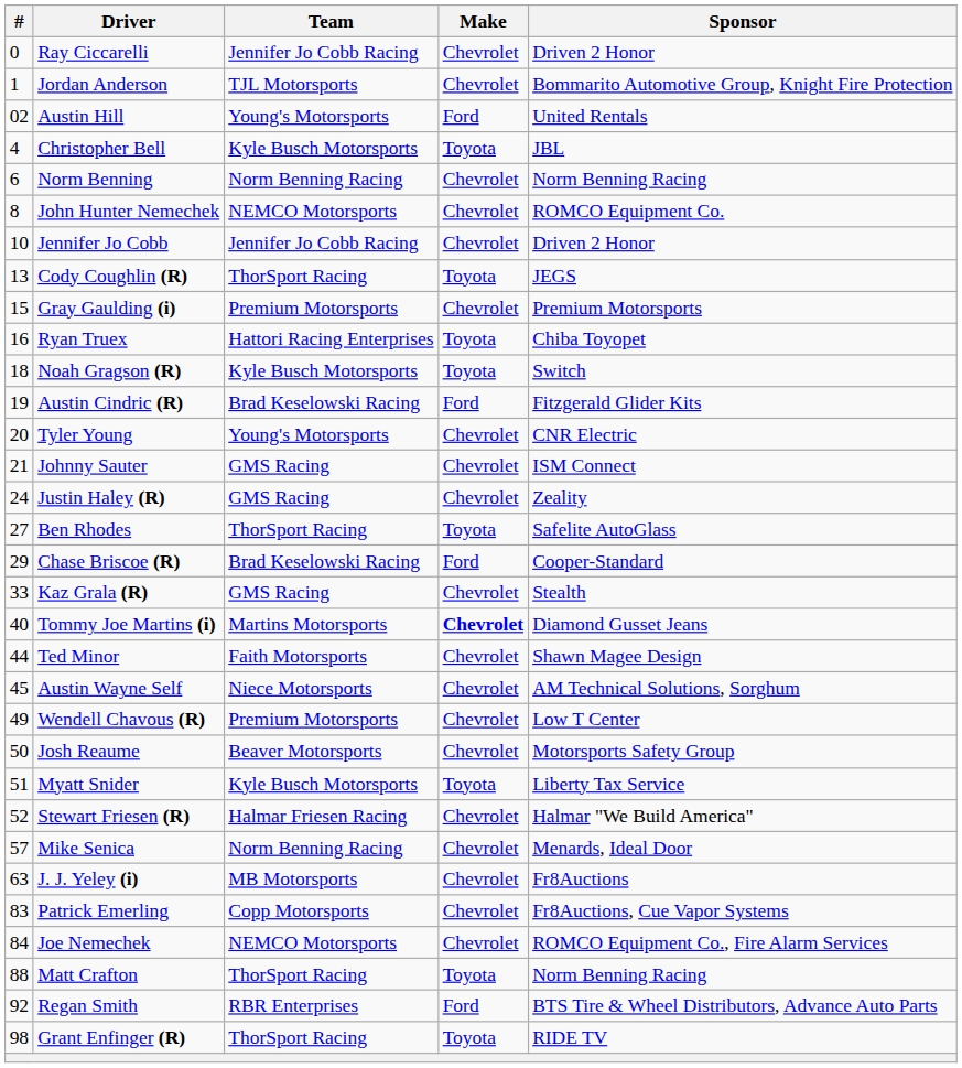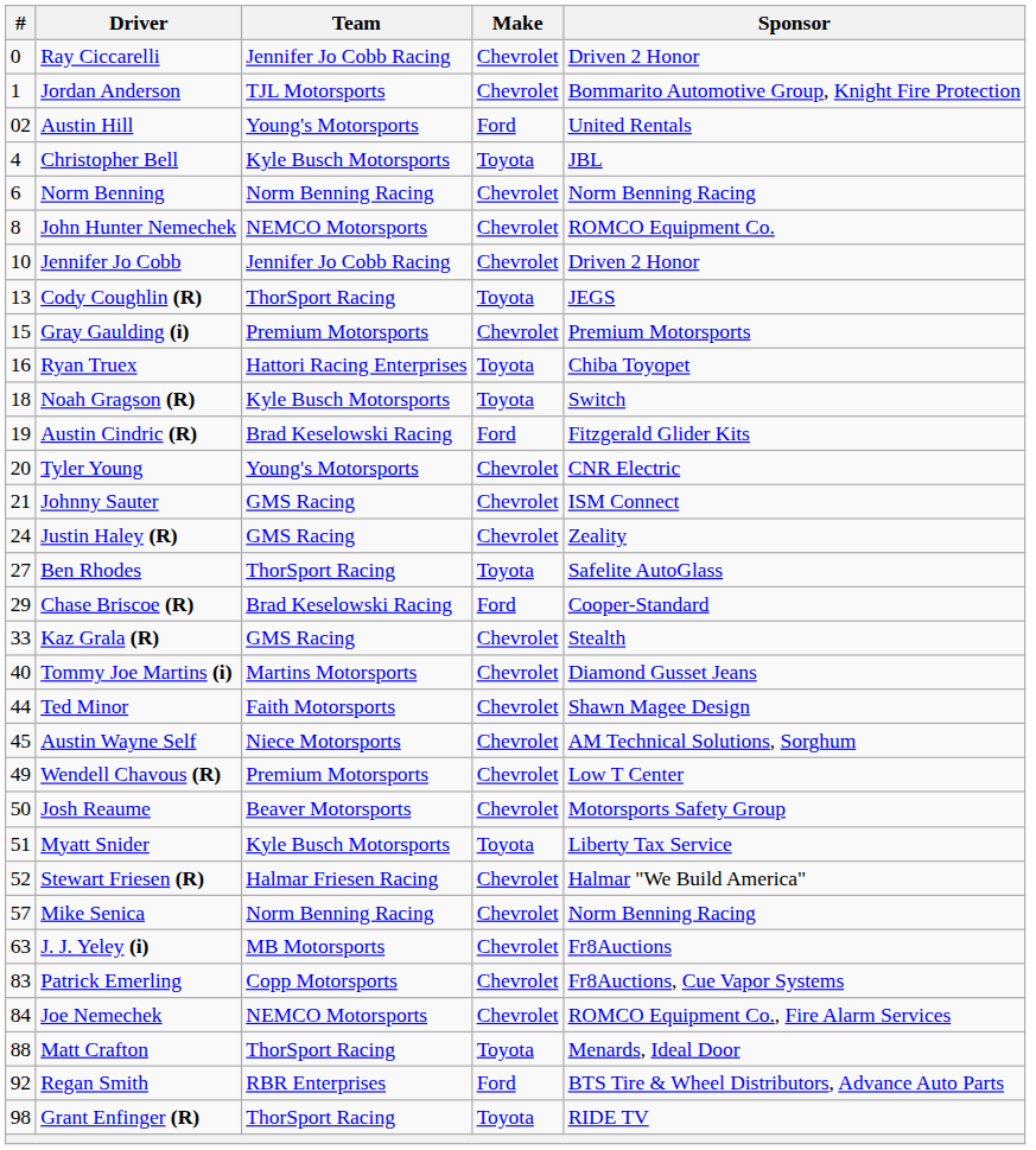Tommy Joe Martins (i) | Make: bold -> normal
Mike Senica | Sponsor: Menards, Ideal Door -> Norm Benning Racing
Matt Crafton | Sponsor: Norm Benning Racing -> Menards, Ideal Door
